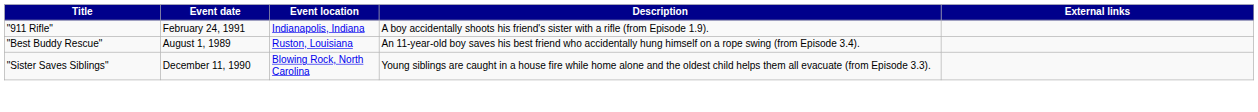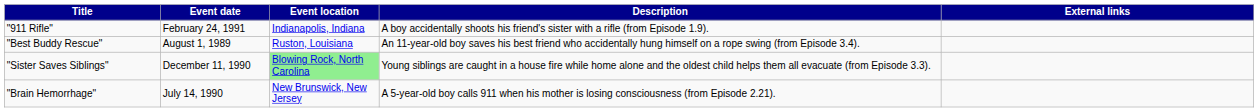"Sister Saves Siblings" | Event location: no background -> lightgreen background
+ row: "Brain Hemorrhage" | July 14, 1990 | New Brunswick, New Jersey | A 5-year-old boy calls 911 when his mother is losing consciousness (from Episode 2.21).
